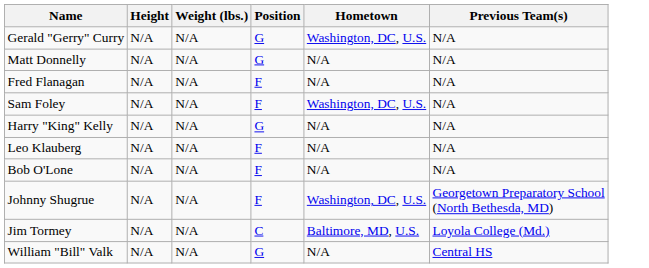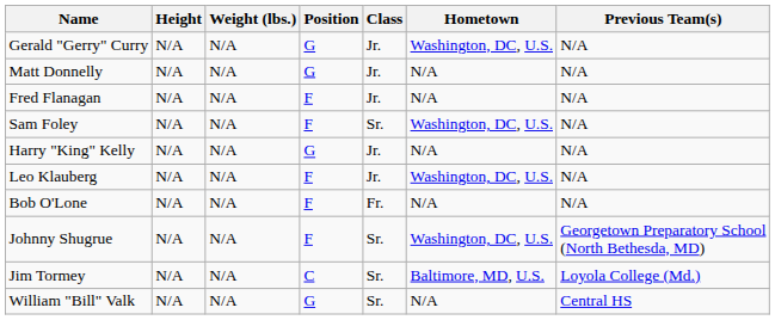+ column: Class | Jr. | Jr. | Jr. | Sr. | Jr. | Jr. | Fr. | Sr. | Sr. | Sr.
Leo Klauberg | Hometown: N/A -> Washington, DC, U.S.
